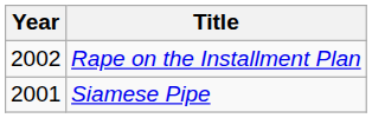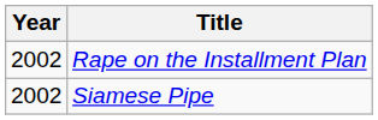Siamese Pipe | Year: 2001 -> 2002
